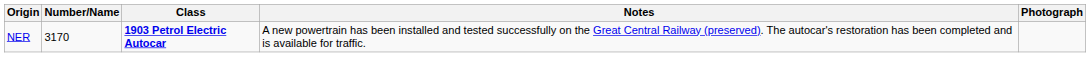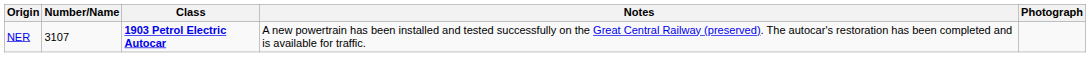NER | Number/Name: 3170 -> 3107
